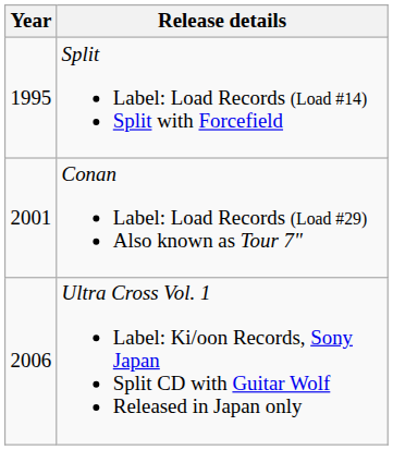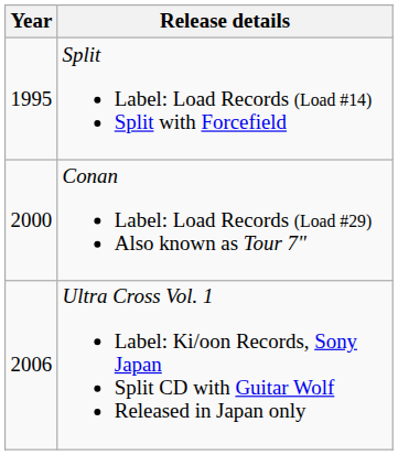Conan Label: Load Records (Load #29) Also known as Tour 7" | Year: 2001 -> 2000
